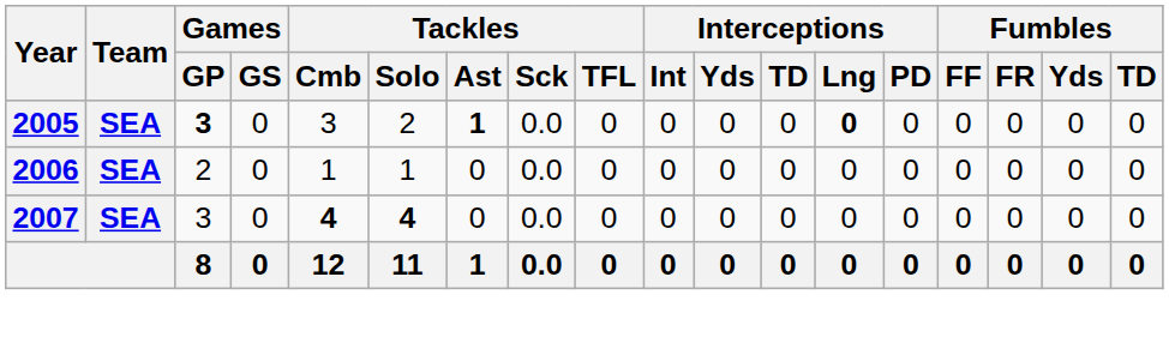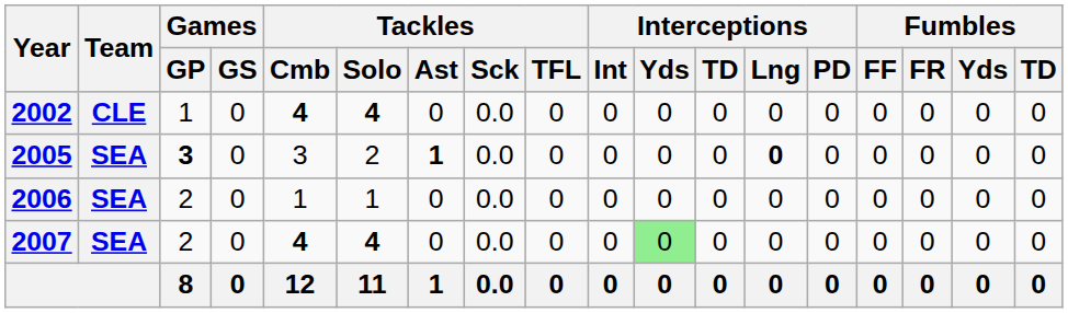+ row: 2002 | CLE | 1 | 0 | 4 | 4 | 0 | 0.0 | 0 | 0 | 0 | 0 | 0 | 0 | 0 | 0 | 0 | 0
2007 | Games / GP: 3 -> 2
2007 | Interceptions / Yds: no background -> lightgreen background
